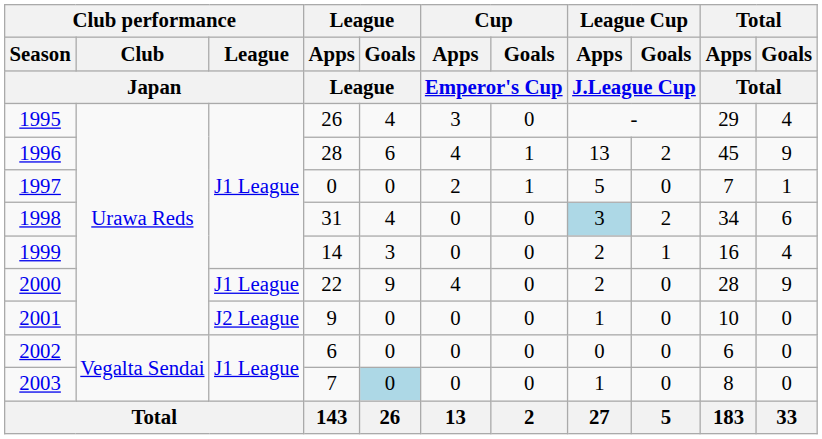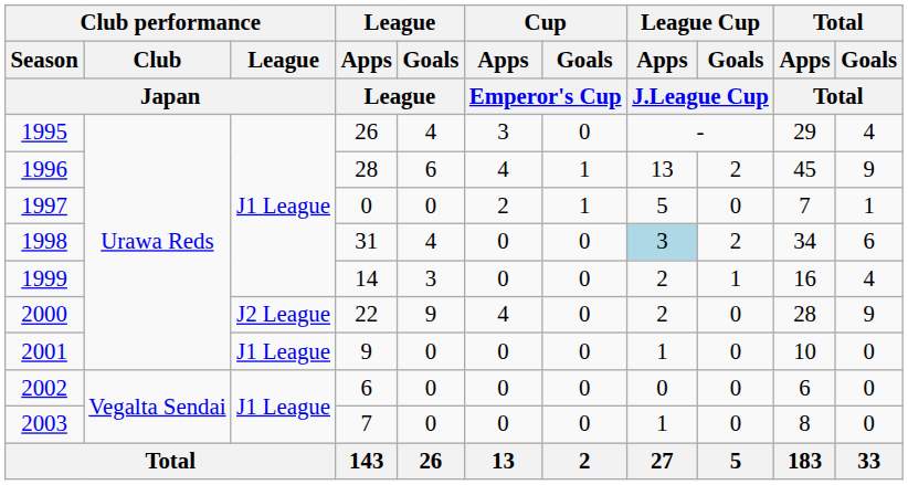2000 | Club performance / League / Japan: J1 League -> J2 League
2001 | Club performance / League / Japan: J2 League -> J1 League
2003 | League / Goals / League: lightblue background -> no background
